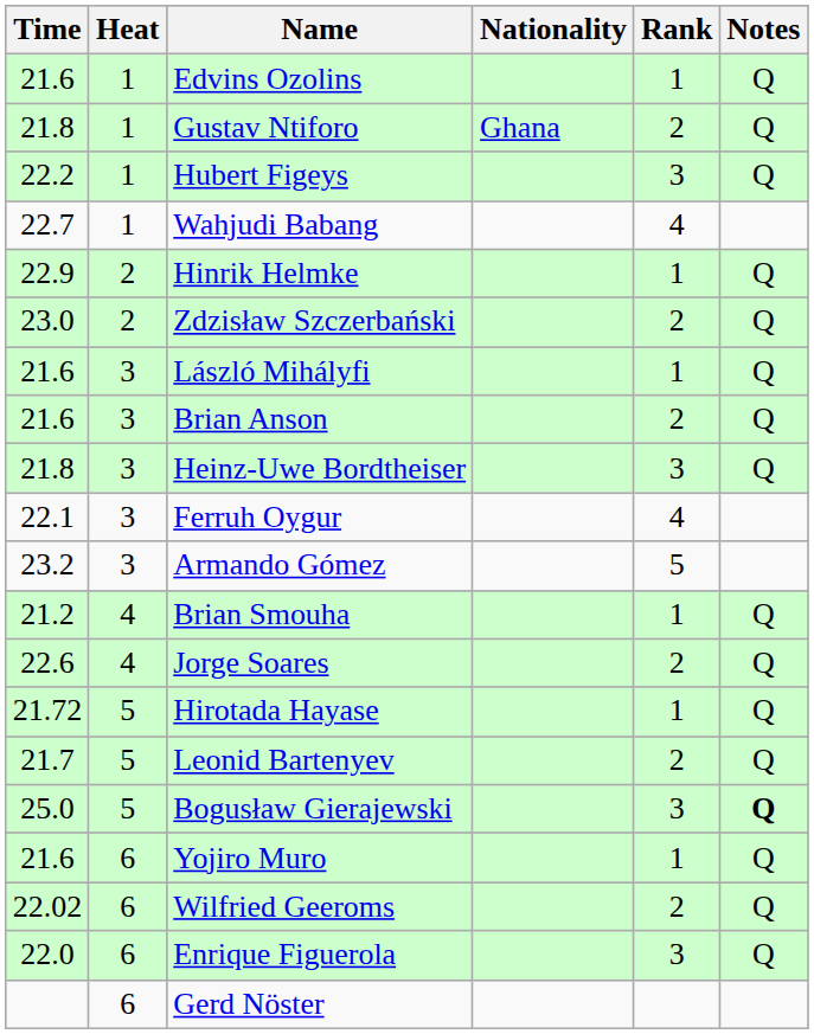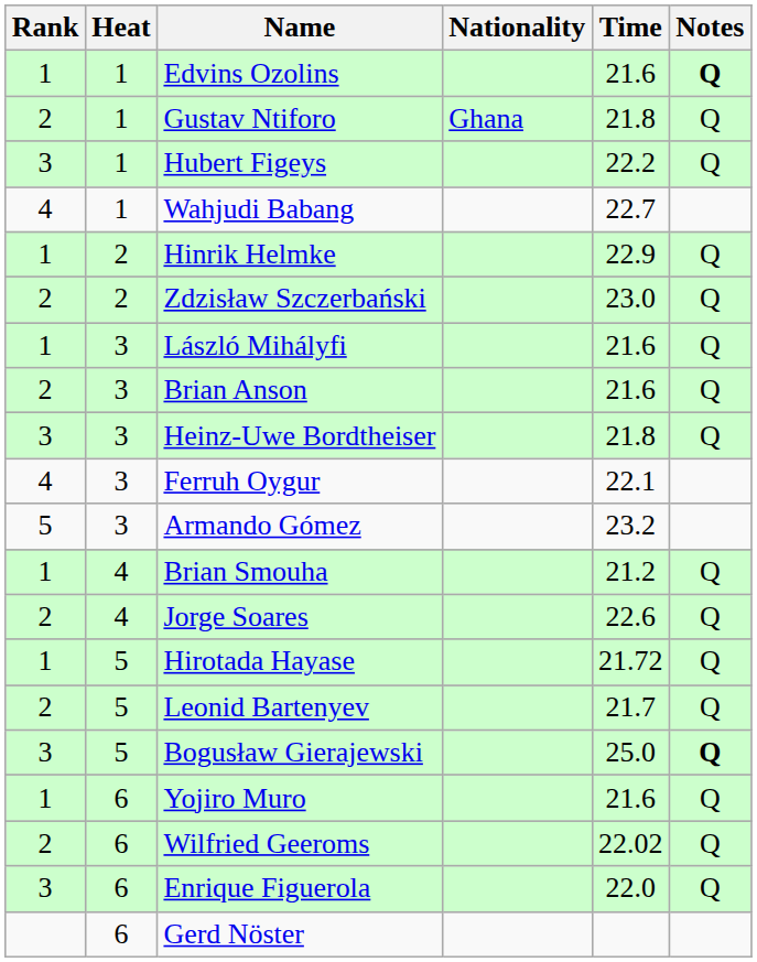columns swapped: Rank <-> Time
Edvins Ozolins | Notes: normal -> bold
